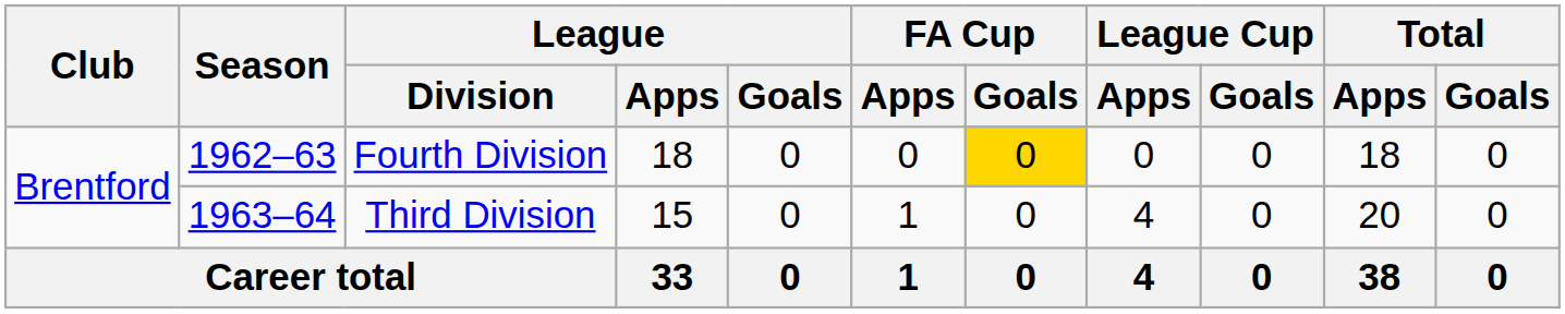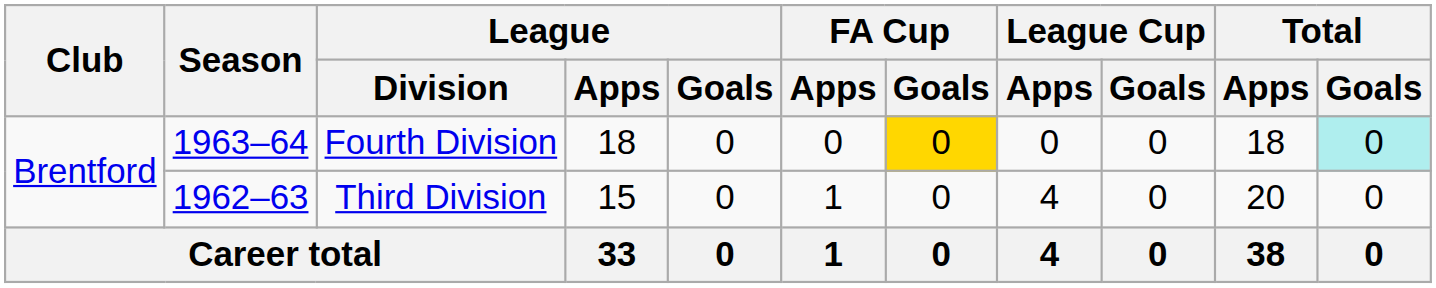Fourth Division | Season: 1962–63 -> 1963–64
Fourth Division | Total / Goals: no background -> paleturquoise background
Third Division | Season: 1963–64 -> 1962–63
